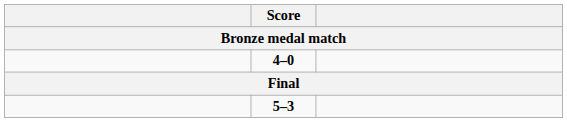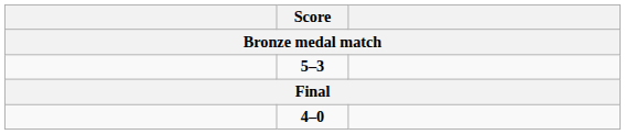rows swapped: 4–0 <-> 5–3
